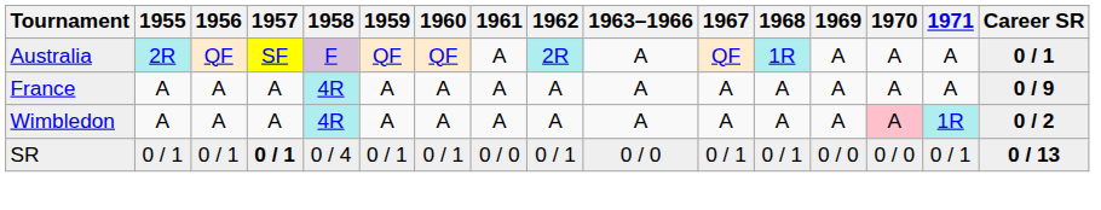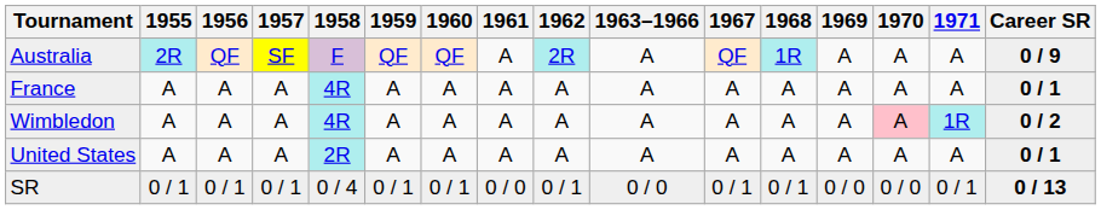Australia | Career SR: 0 / 1 -> 0 / 9
France | Career SR: 0 / 9 -> 0 / 1
+ row: United States | A | A | A | 2R | A | A | A | A | A | A | A | A | A | A | 0 / 1
SR | 1957: bold -> normal
